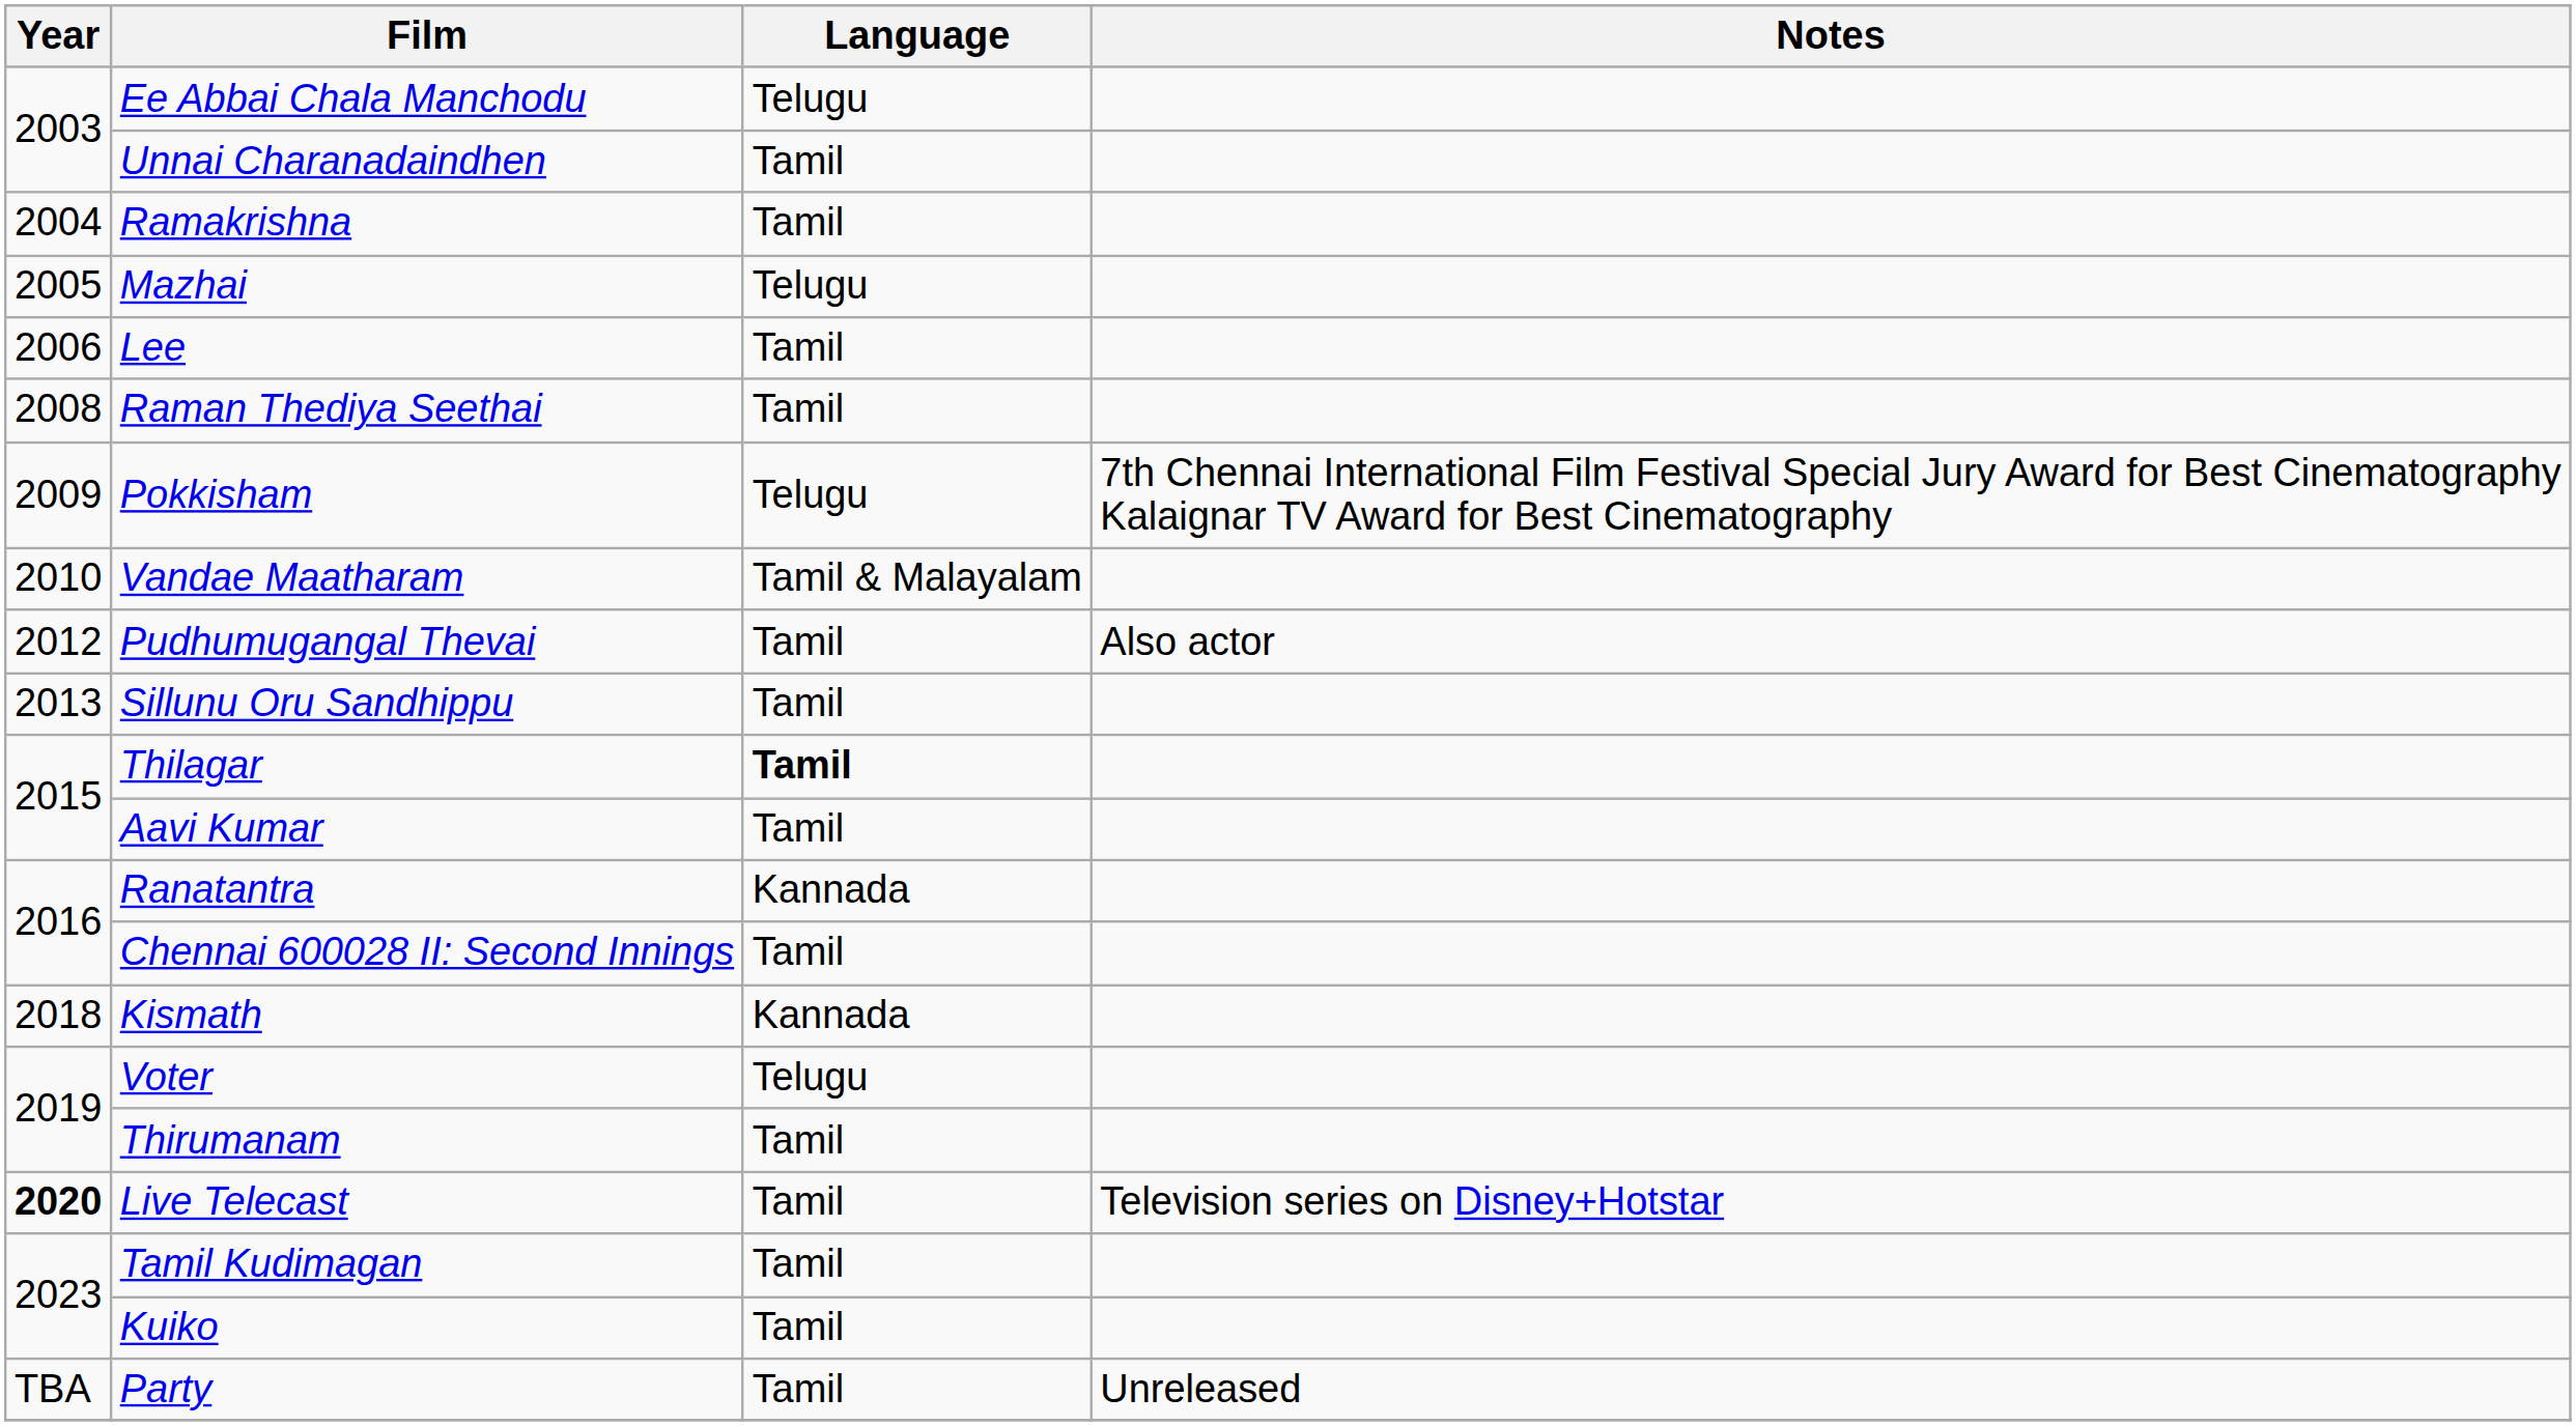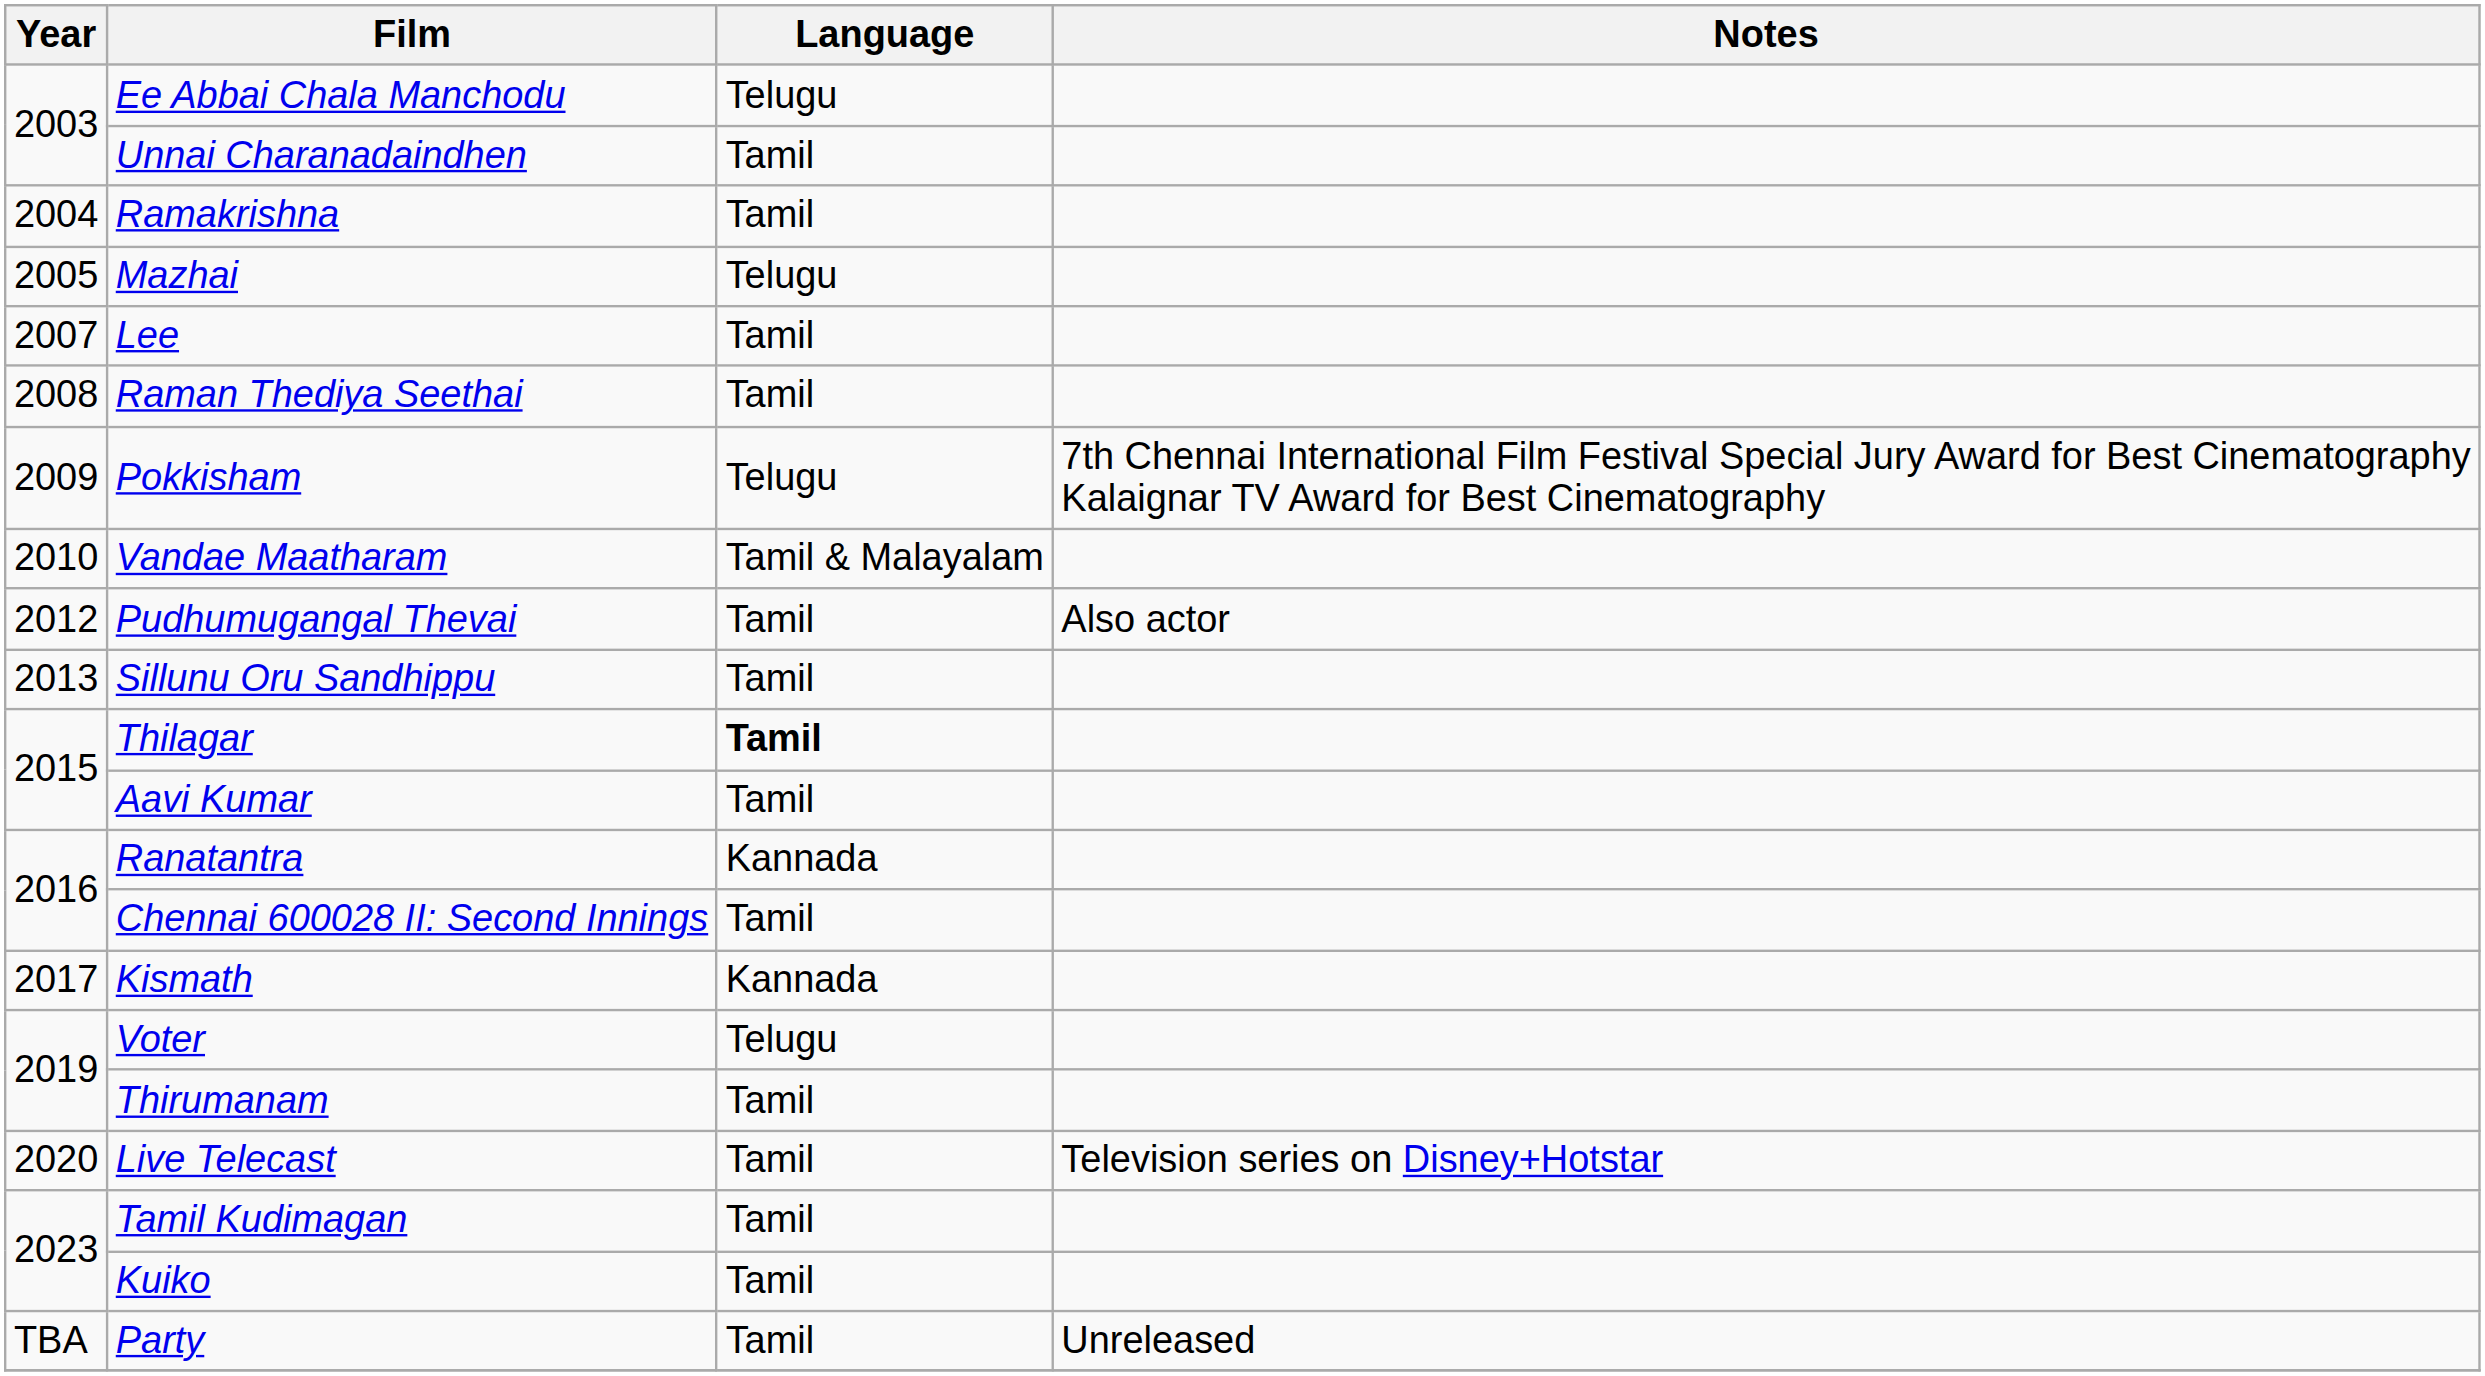Lee | Year: 2006 -> 2007
Kismath | Year: 2018 -> 2017
Live Telecast | Year: bold -> normal
